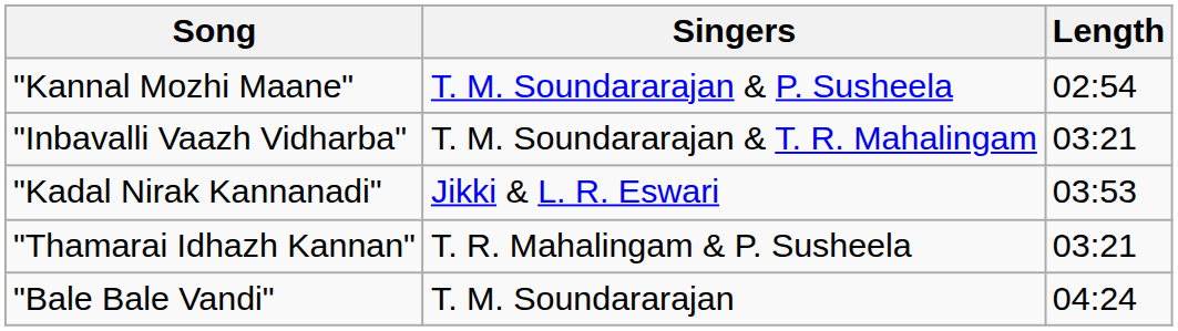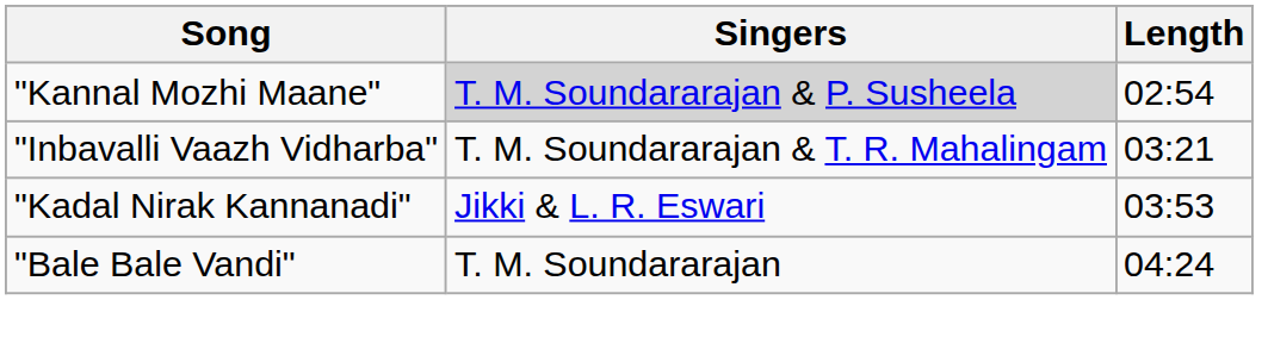"Kannal Mozhi Maane" | Singers: no background -> lightgrey background
- row: "Thamarai Idhazh Kannan" | T. R. Mahalingam & P. Susheela | 03:21
